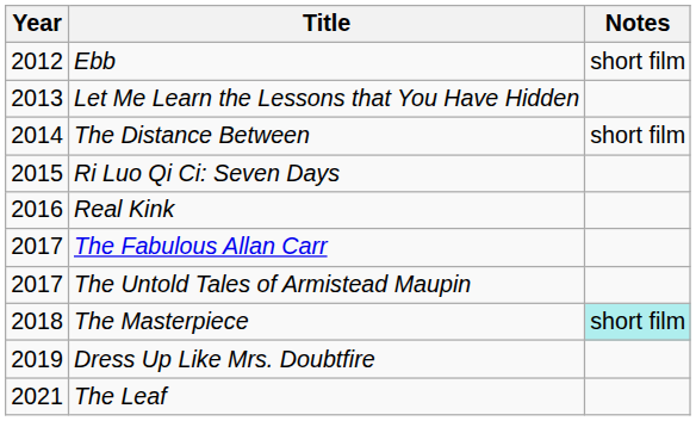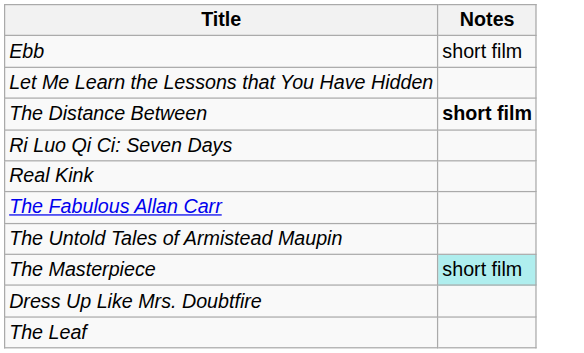- column: Year | 2012 | 2013 | 2014 | 2015 | 2016 | 2017 | 2017 | 2018 | 2019 | 2021
The Distance Between | Notes: normal -> bold
